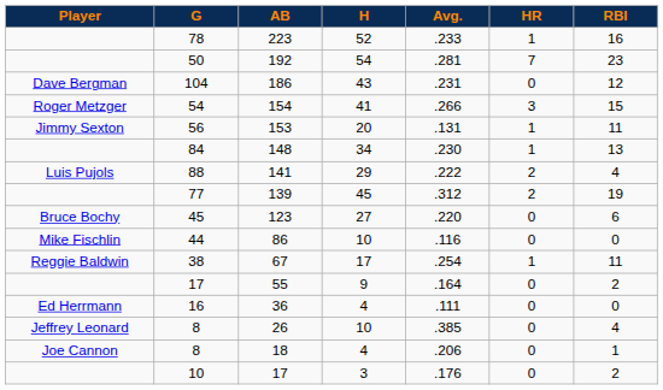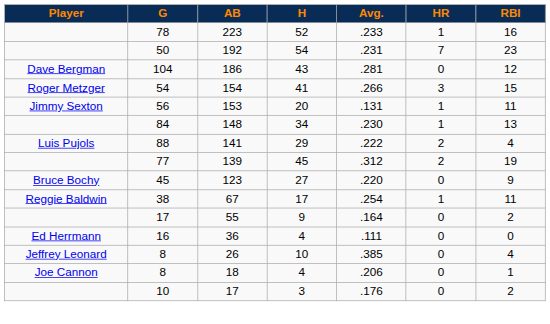192 | Avg.: .281 -> .231
186 | Avg.: .231 -> .281
123 | RBI: 6 -> 9
- row: Mike Fischlin | 44 | 86 | 10 | .116 | 0 | 0
